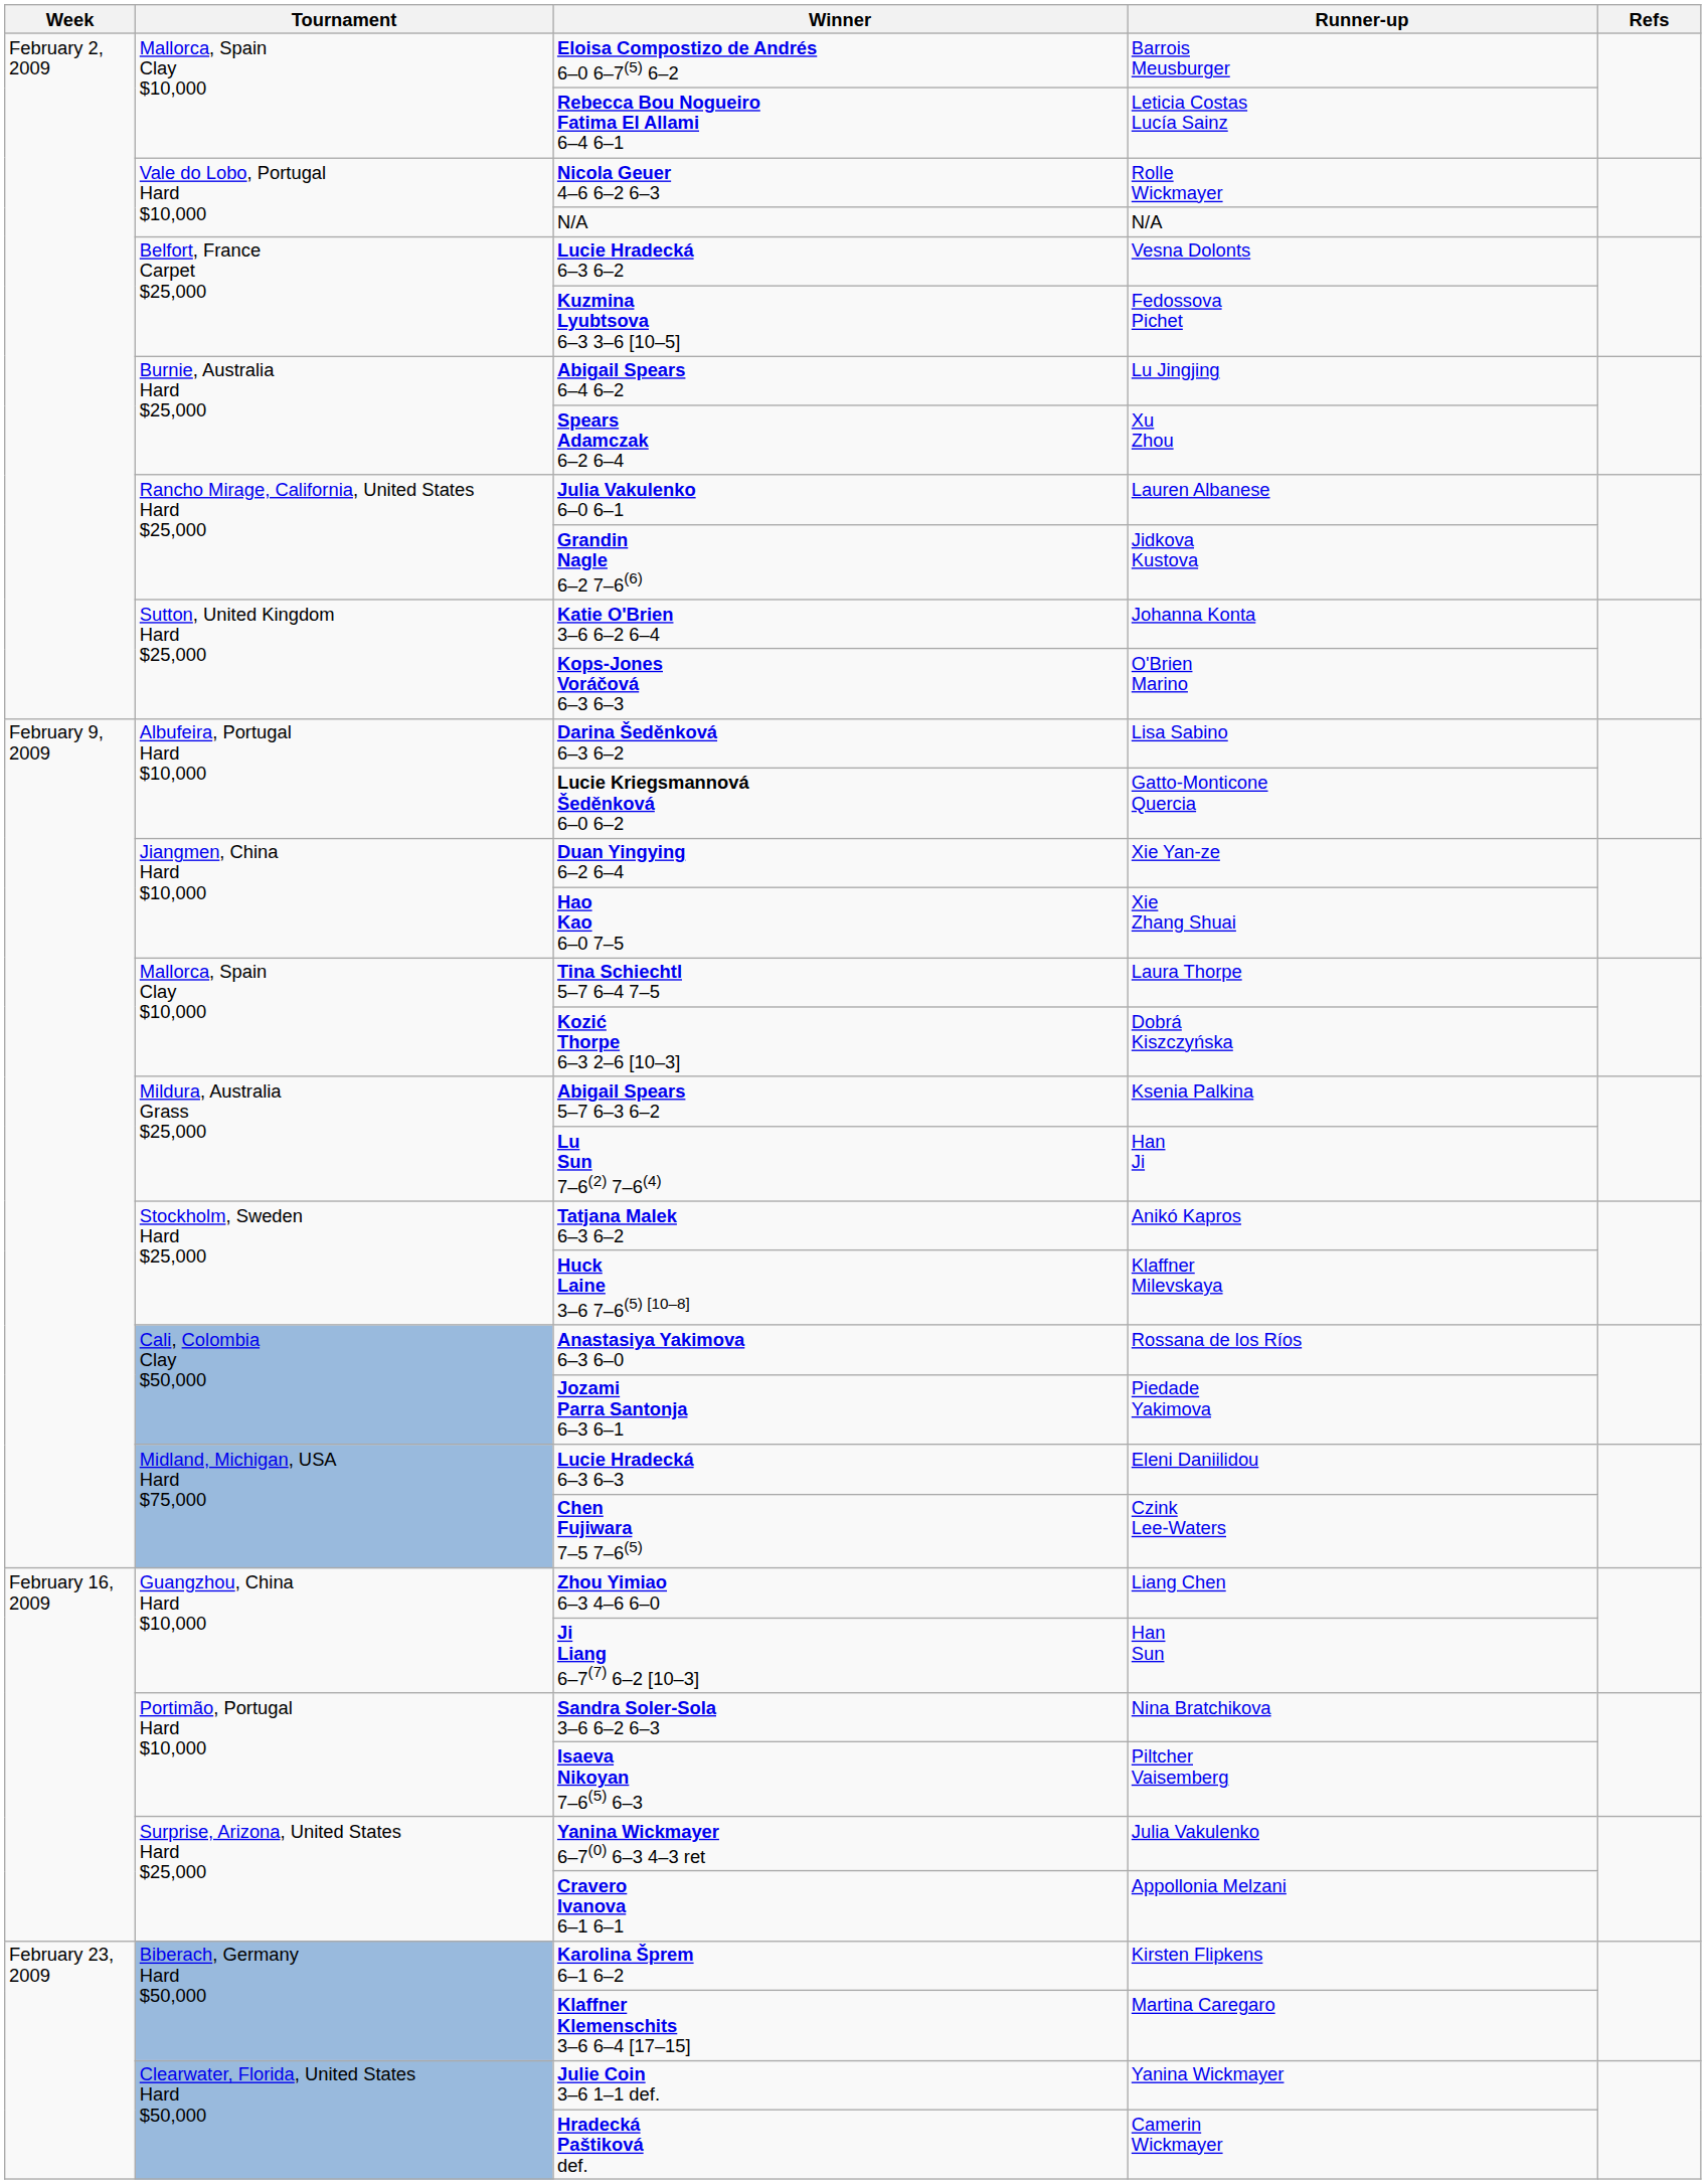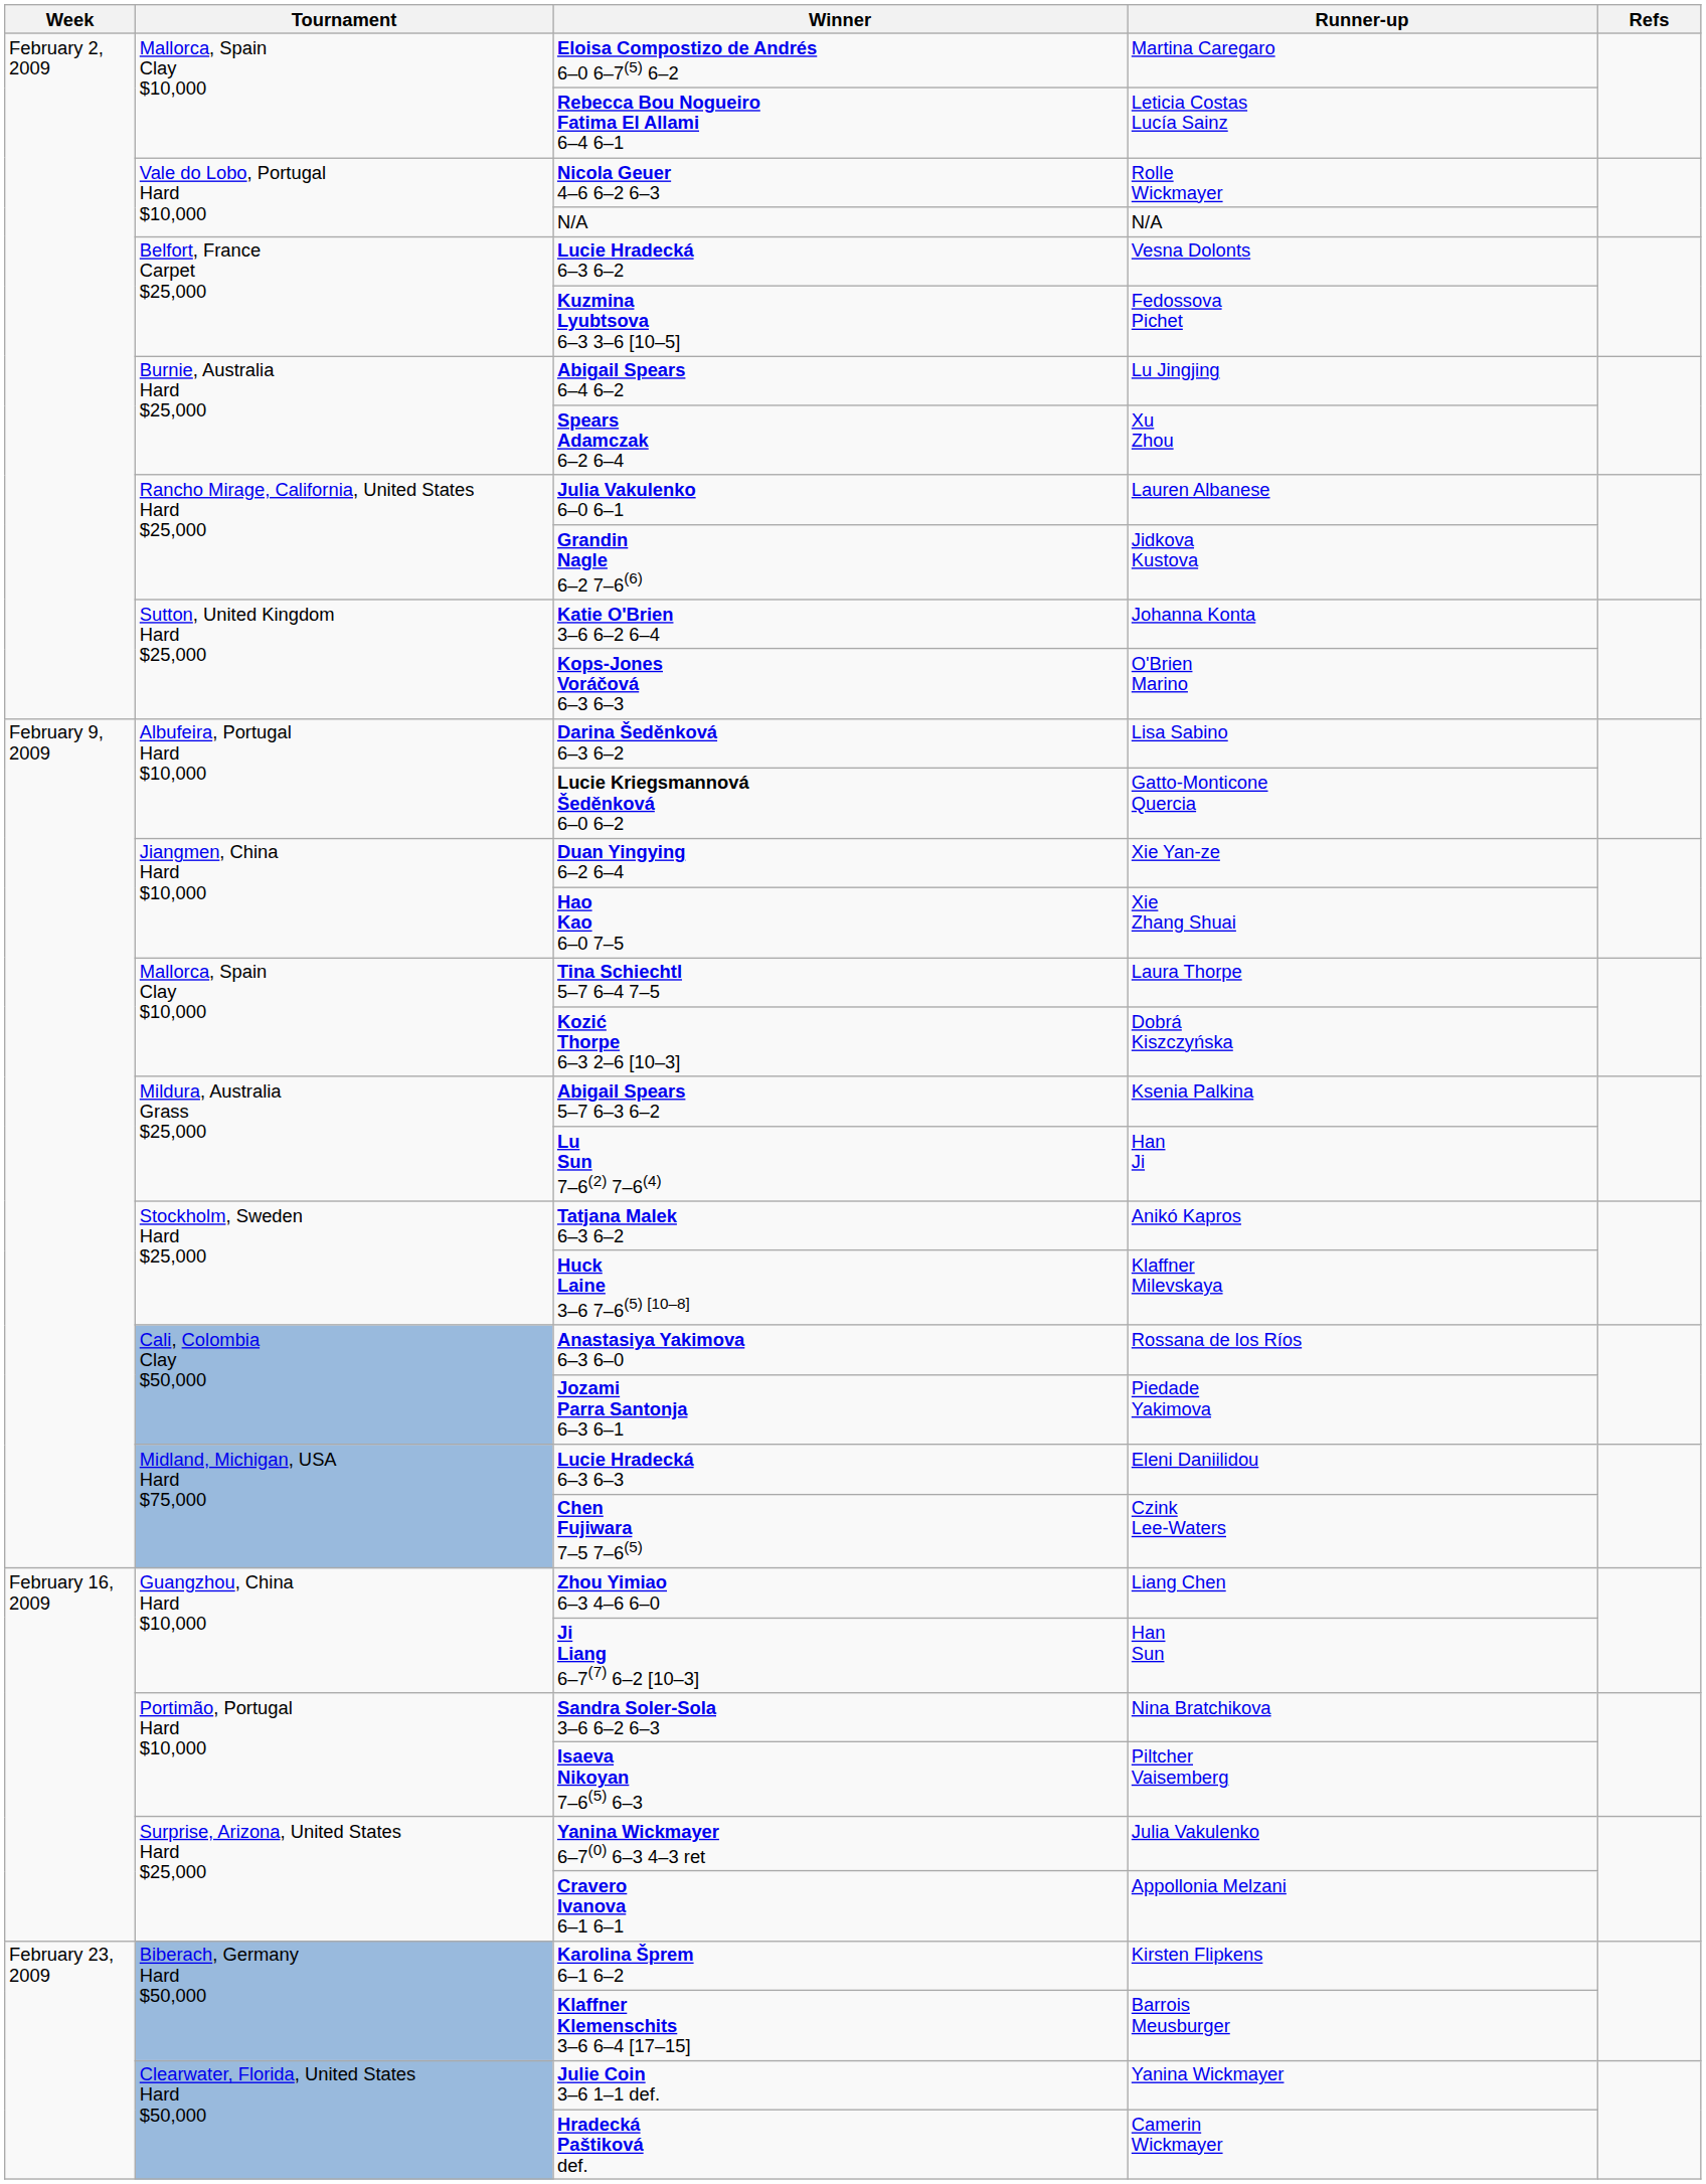Eloisa Compostizo de Andrés 6–0 6–7(5) 6–2 | Runner-up: Barrois Meusburger -> Martina Caregaro
Klaffner Klemenschits 3–6 6–4 [17–15] | Runner-up: Martina Caregaro -> Barrois Meusburger
